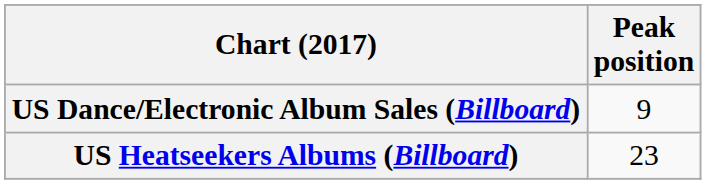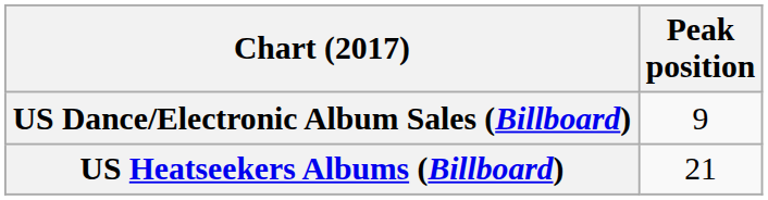US Heatseekers Albums (Billboard) | Peak position: 23 -> 21
